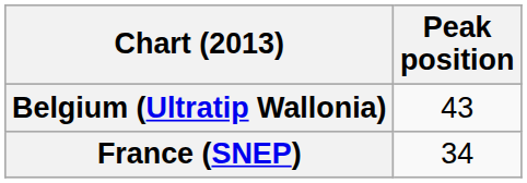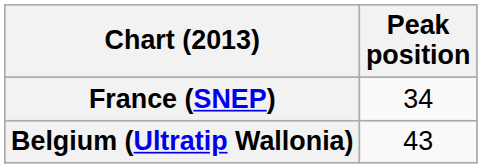rows swapped: Belgium (Ultratip Wallonia) <-> France (SNEP)
